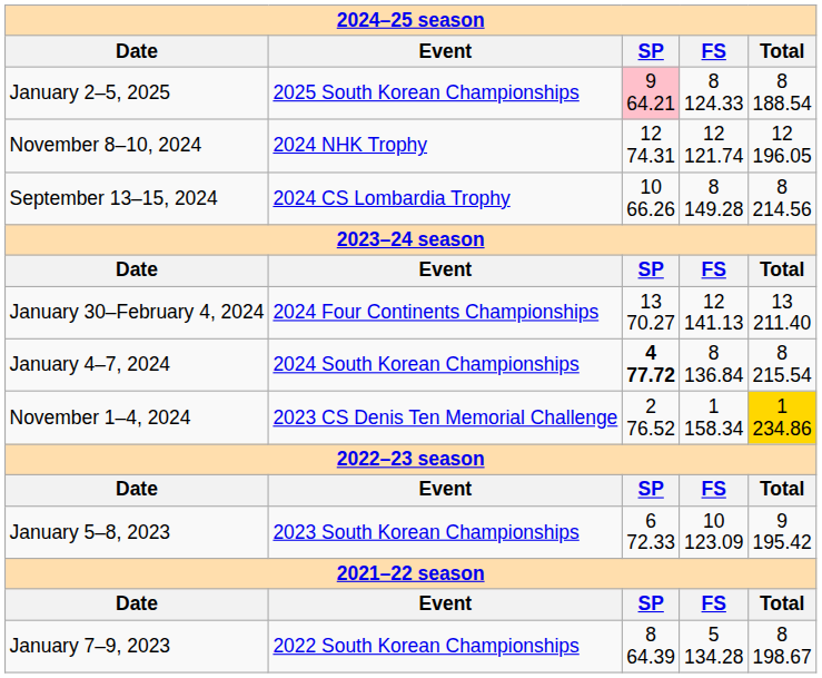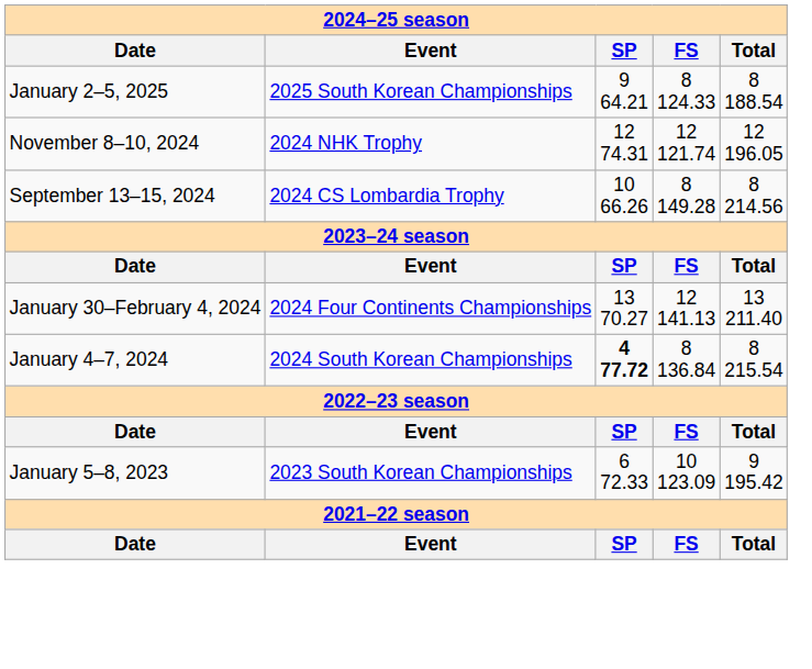January 2–5, 2025 | SP: pink background -> no background
- row: November 1–4, 2024 | 2023 CS Denis Ten Memorial Challenge | 2 76.52 | 1 158.34 | 1 234.86
- row: January 7–9, 2023 | 2022 South Korean Championships | 8 64.39 | 5 134.28 | 8 198.67
